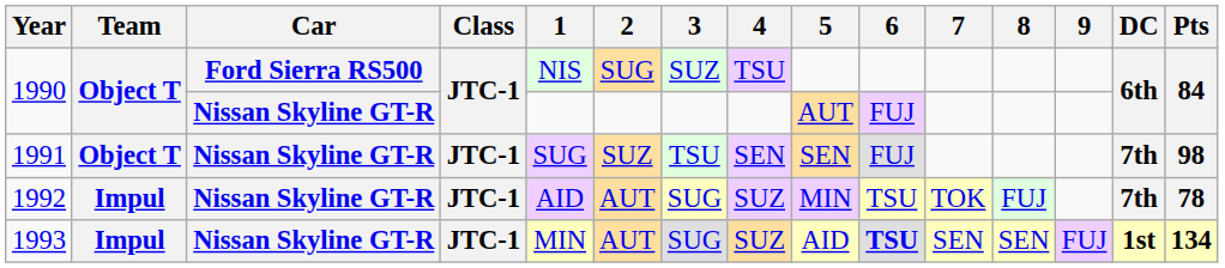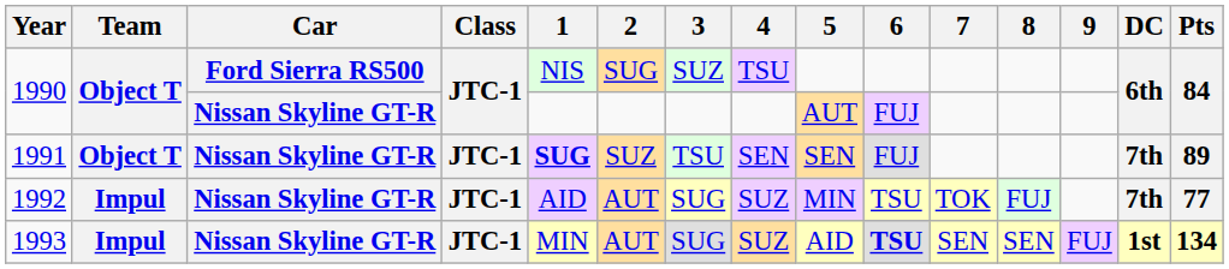1991 | 1: normal -> bold
1991 | Pts: 98 -> 89
1992 | Pts: 78 -> 77
